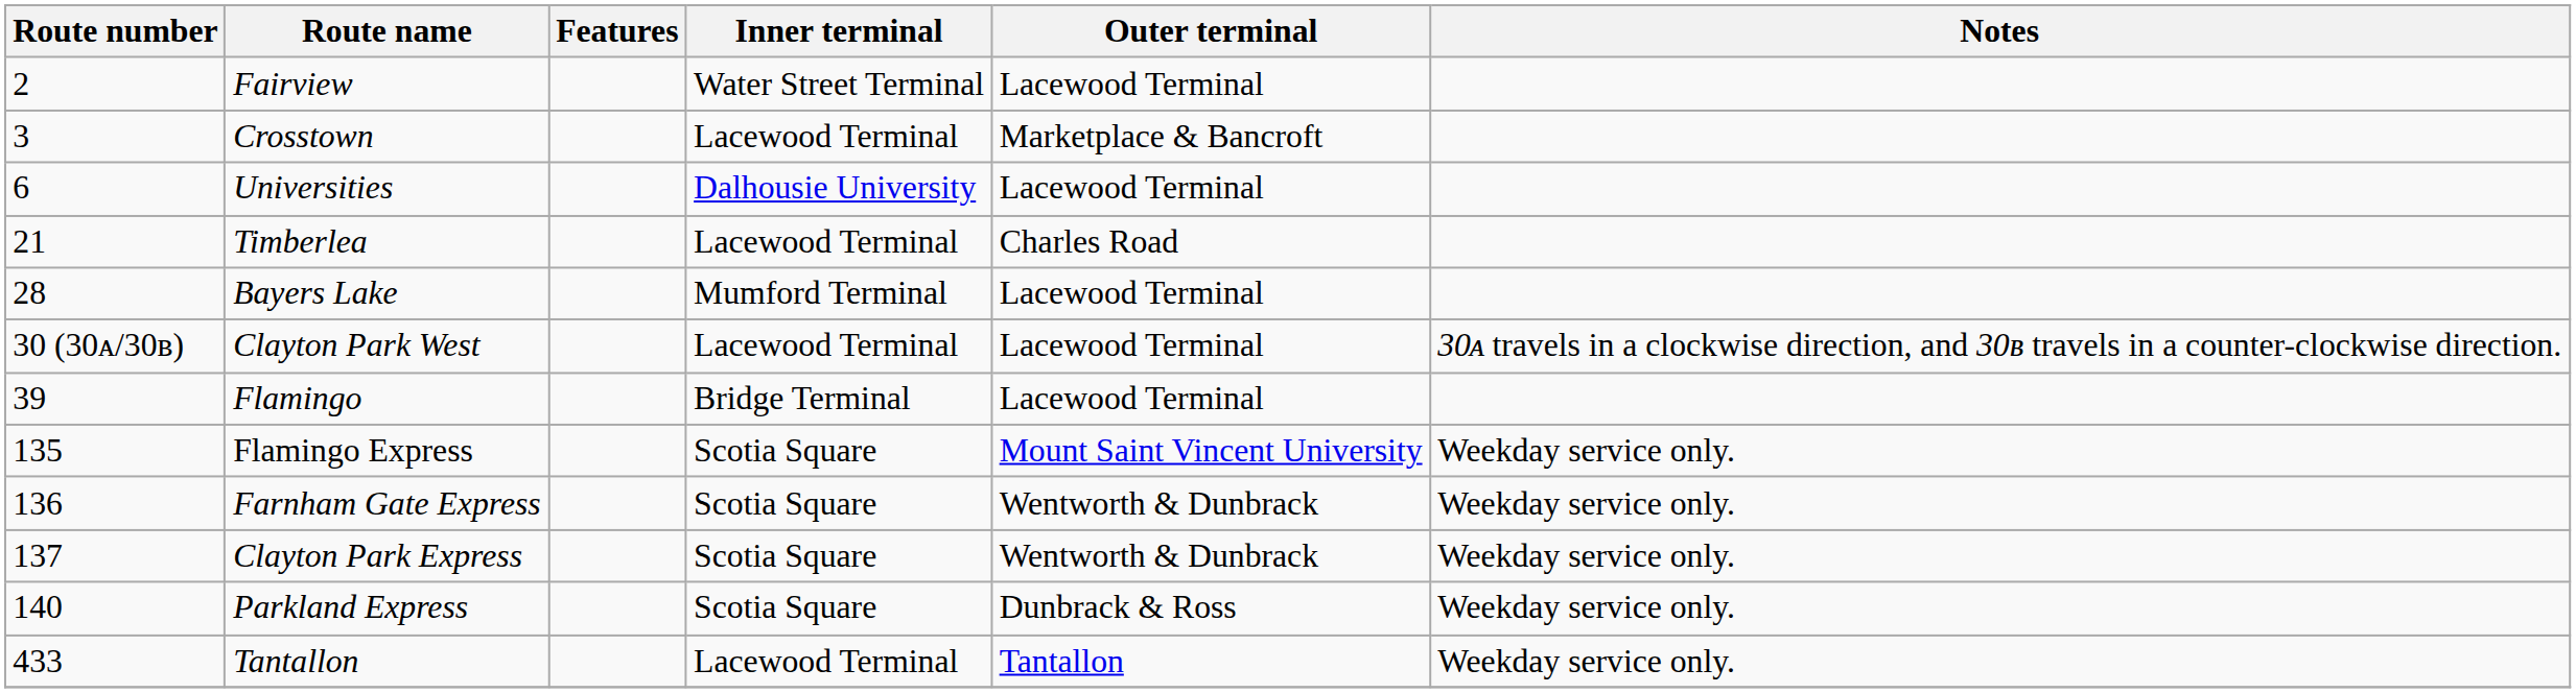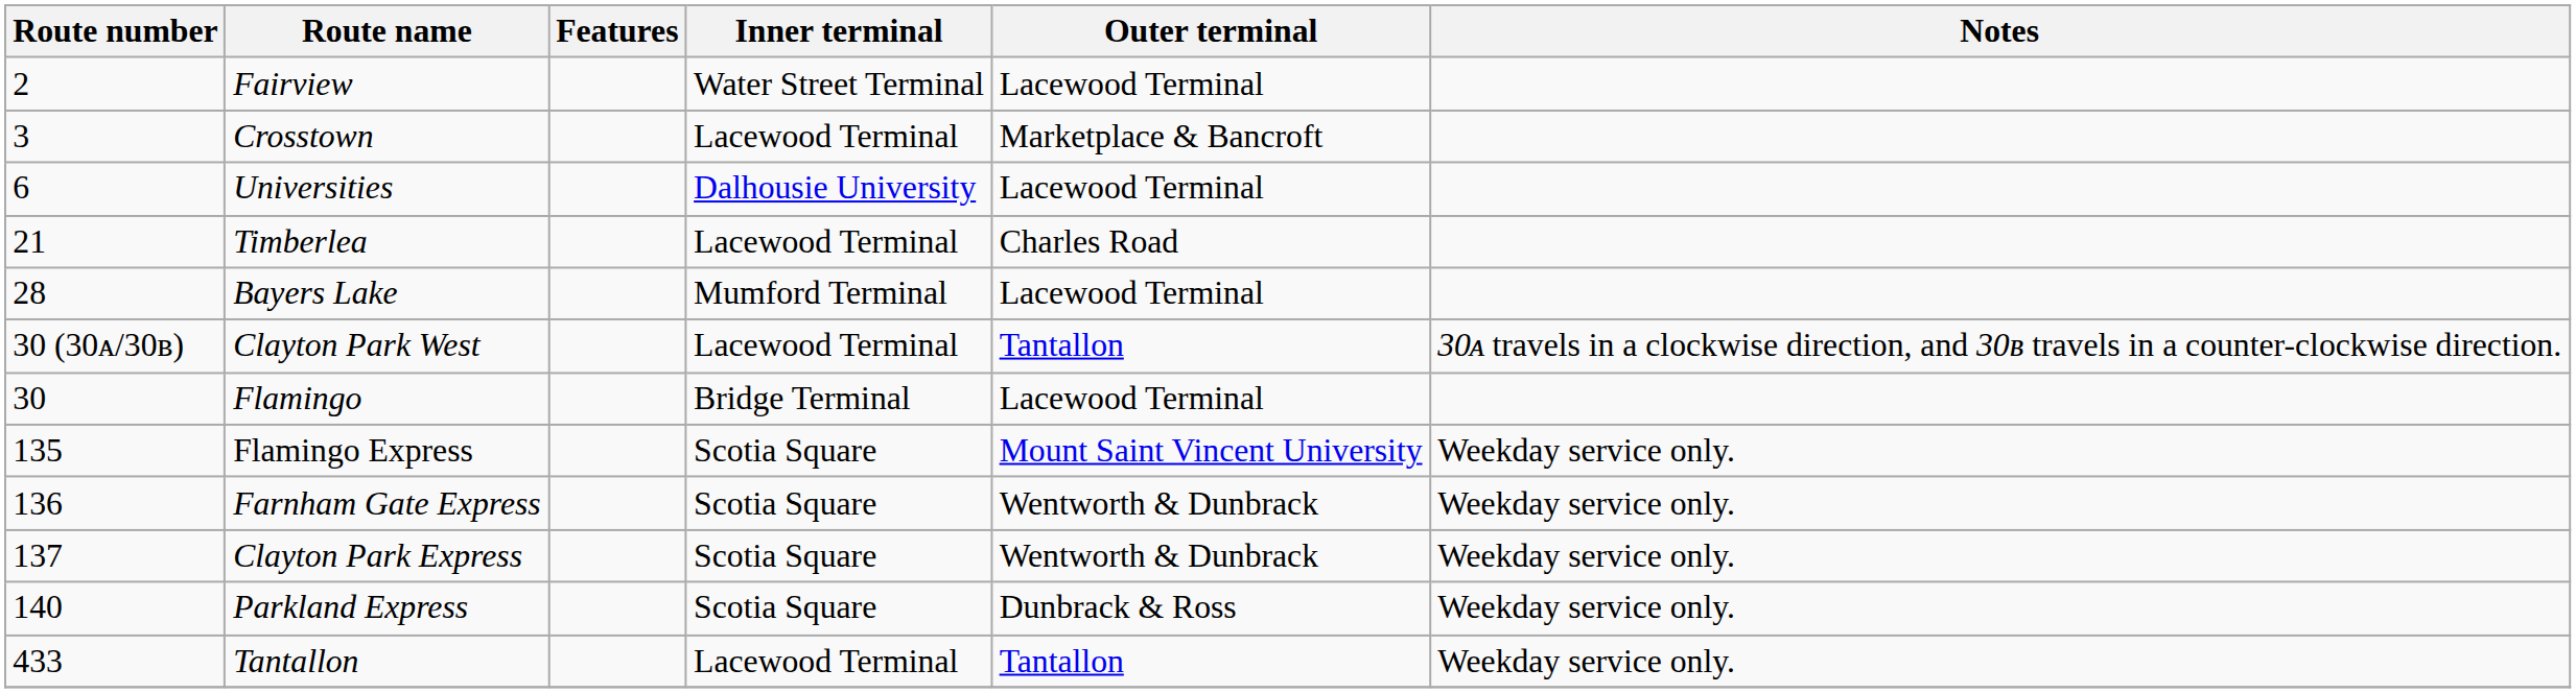Clayton Park West | Outer terminal: Lacewood Terminal -> Tantallon
Flamingo | Route number: 39 -> 30
